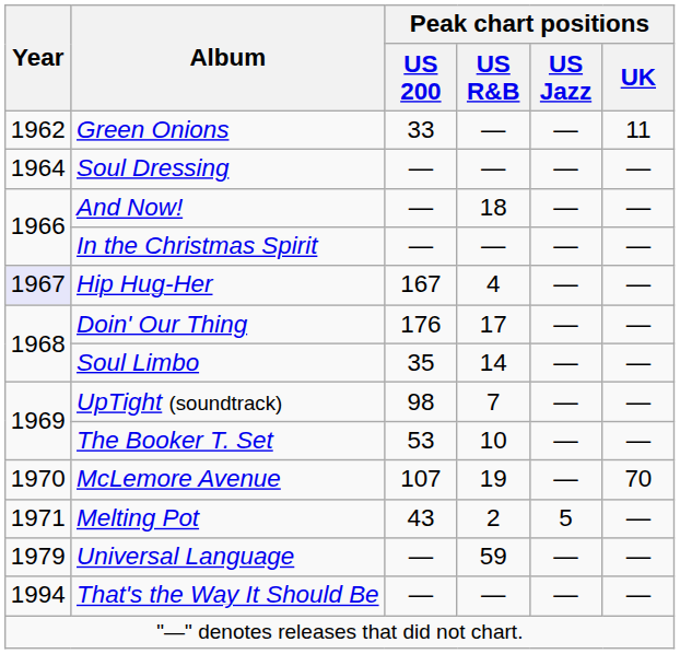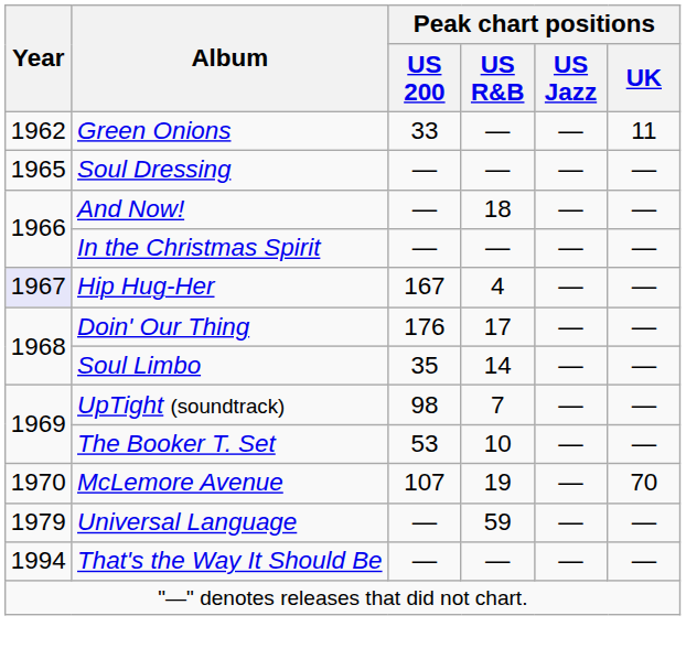Soul Dressing | Year: 1964 -> 1965
- row: 1971 | Melting Pot | 43 | 2 | 5 | —
